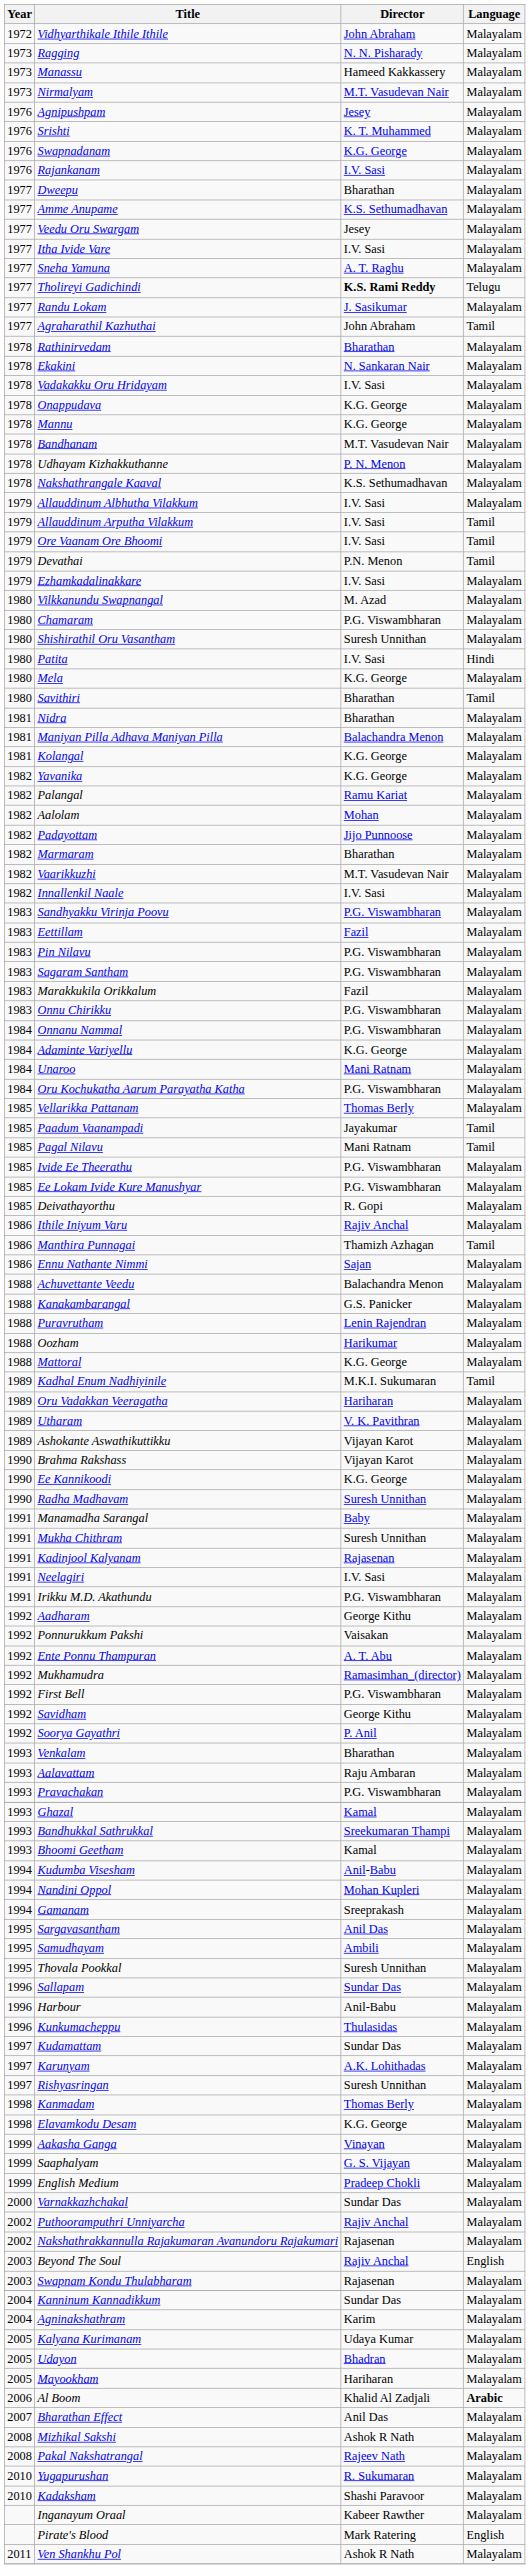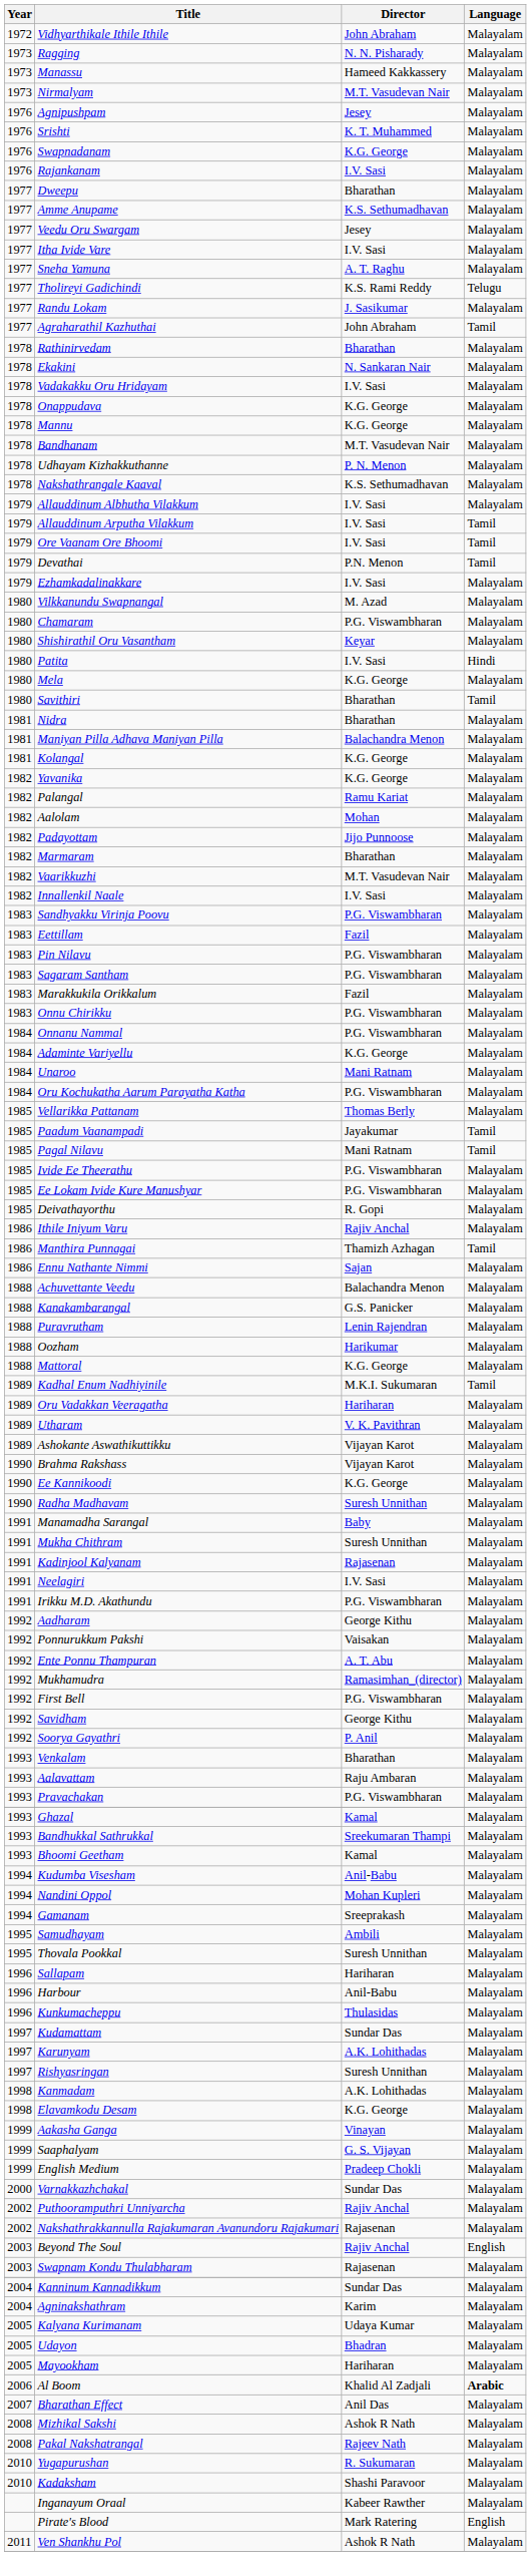Tholireyi Gadichindi | Director: bold -> normal
Shishirathil Oru Vasantham | Director: Suresh Unnithan -> Keyar
- row: 1995 | Sargavasantham | Anil Das | Malayalam
Sallapam | Director: Sundar Das -> Hariharan
Kanmadam | Director: Thomas Berly -> A.K. Lohithadas
